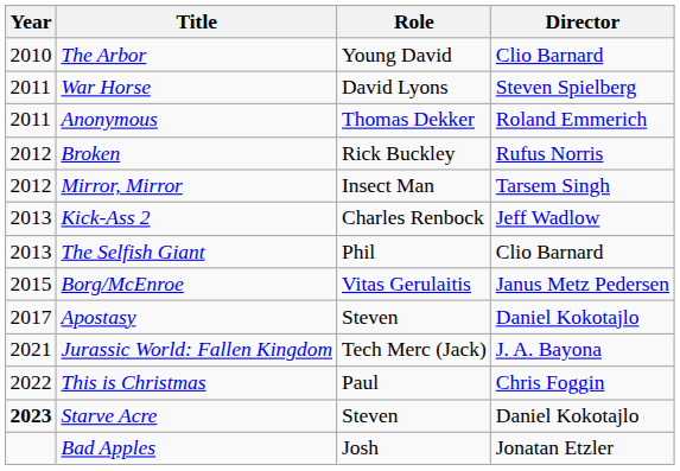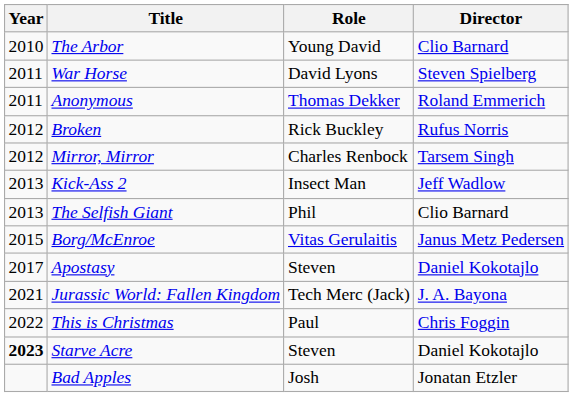Mirror, Mirror | Role: Insect Man -> Charles Renbock
Kick-Ass 2 | Role: Charles Renbock -> Insect Man
